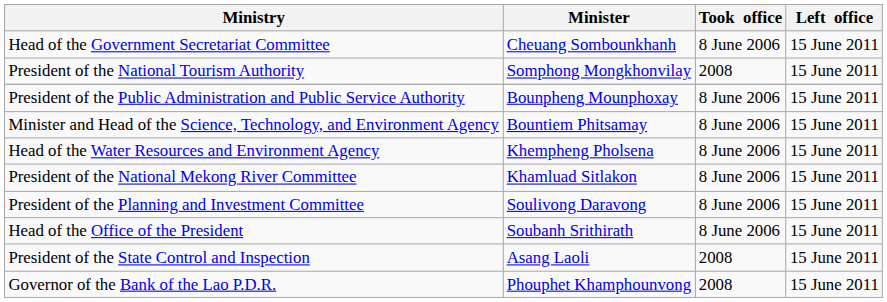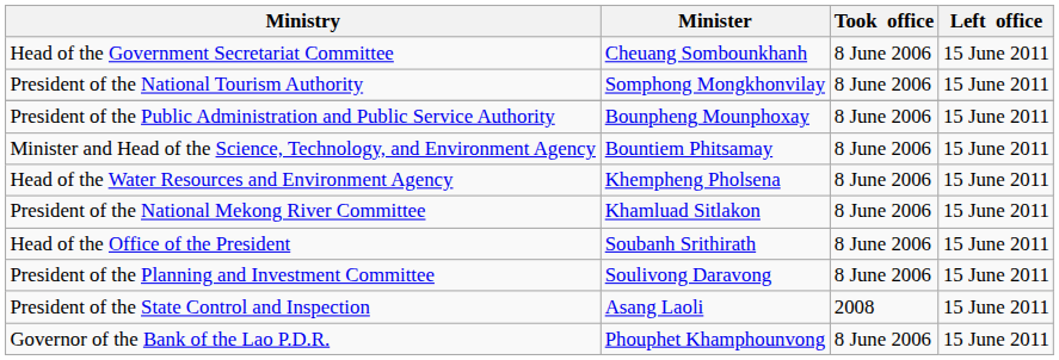President of the National Tourism Authority | Took office: 2008 -> 8 June 2006
rows swapped: Head of the Office of the President <-> President of the Planning and Investment Committee
Governor of the Bank of the Lao P.D.R. | Took office: 2008 -> 8 June 2006
